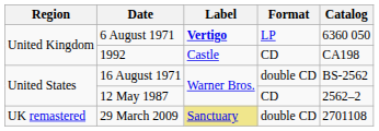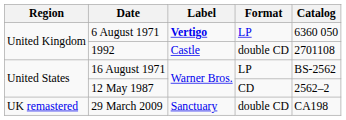1992 | Format: CD -> double CD
1992 | Catalog: CA198 -> 2701108
16 August 1971 | Format: double CD -> LP
29 March 2009 | Label: khaki background -> no background
29 March 2009 | Catalog: 2701108 -> CA198
